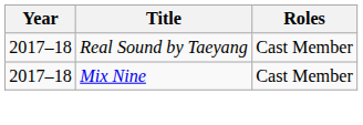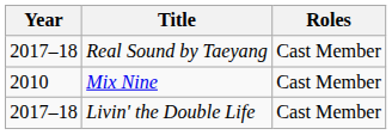Mix Nine | Year: 2017–18 -> 2010
+ row: 2017–18 | Livin' the Double Life | Cast Member
